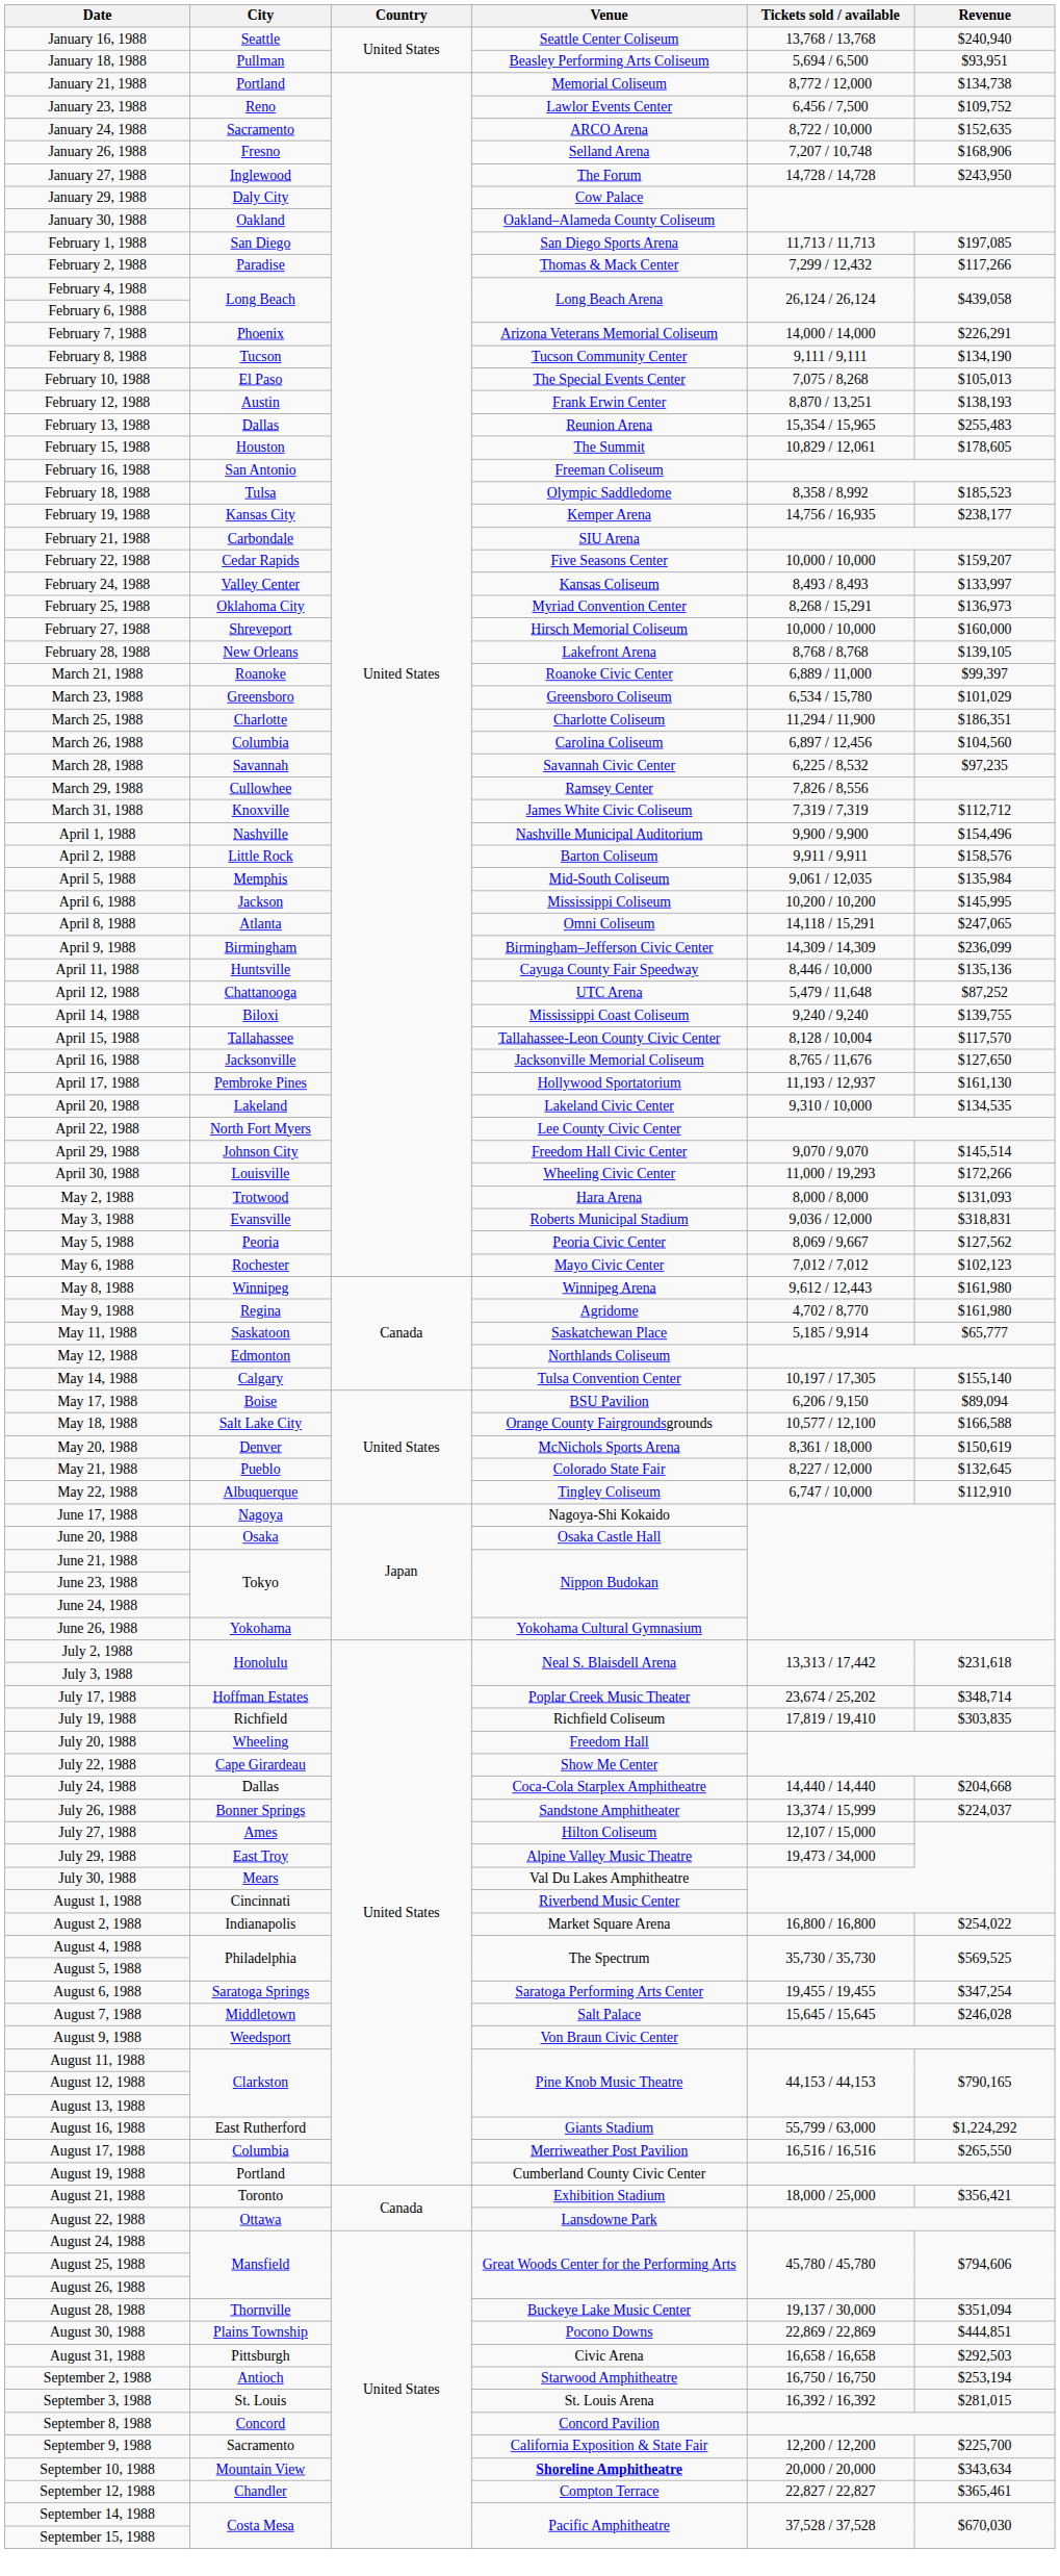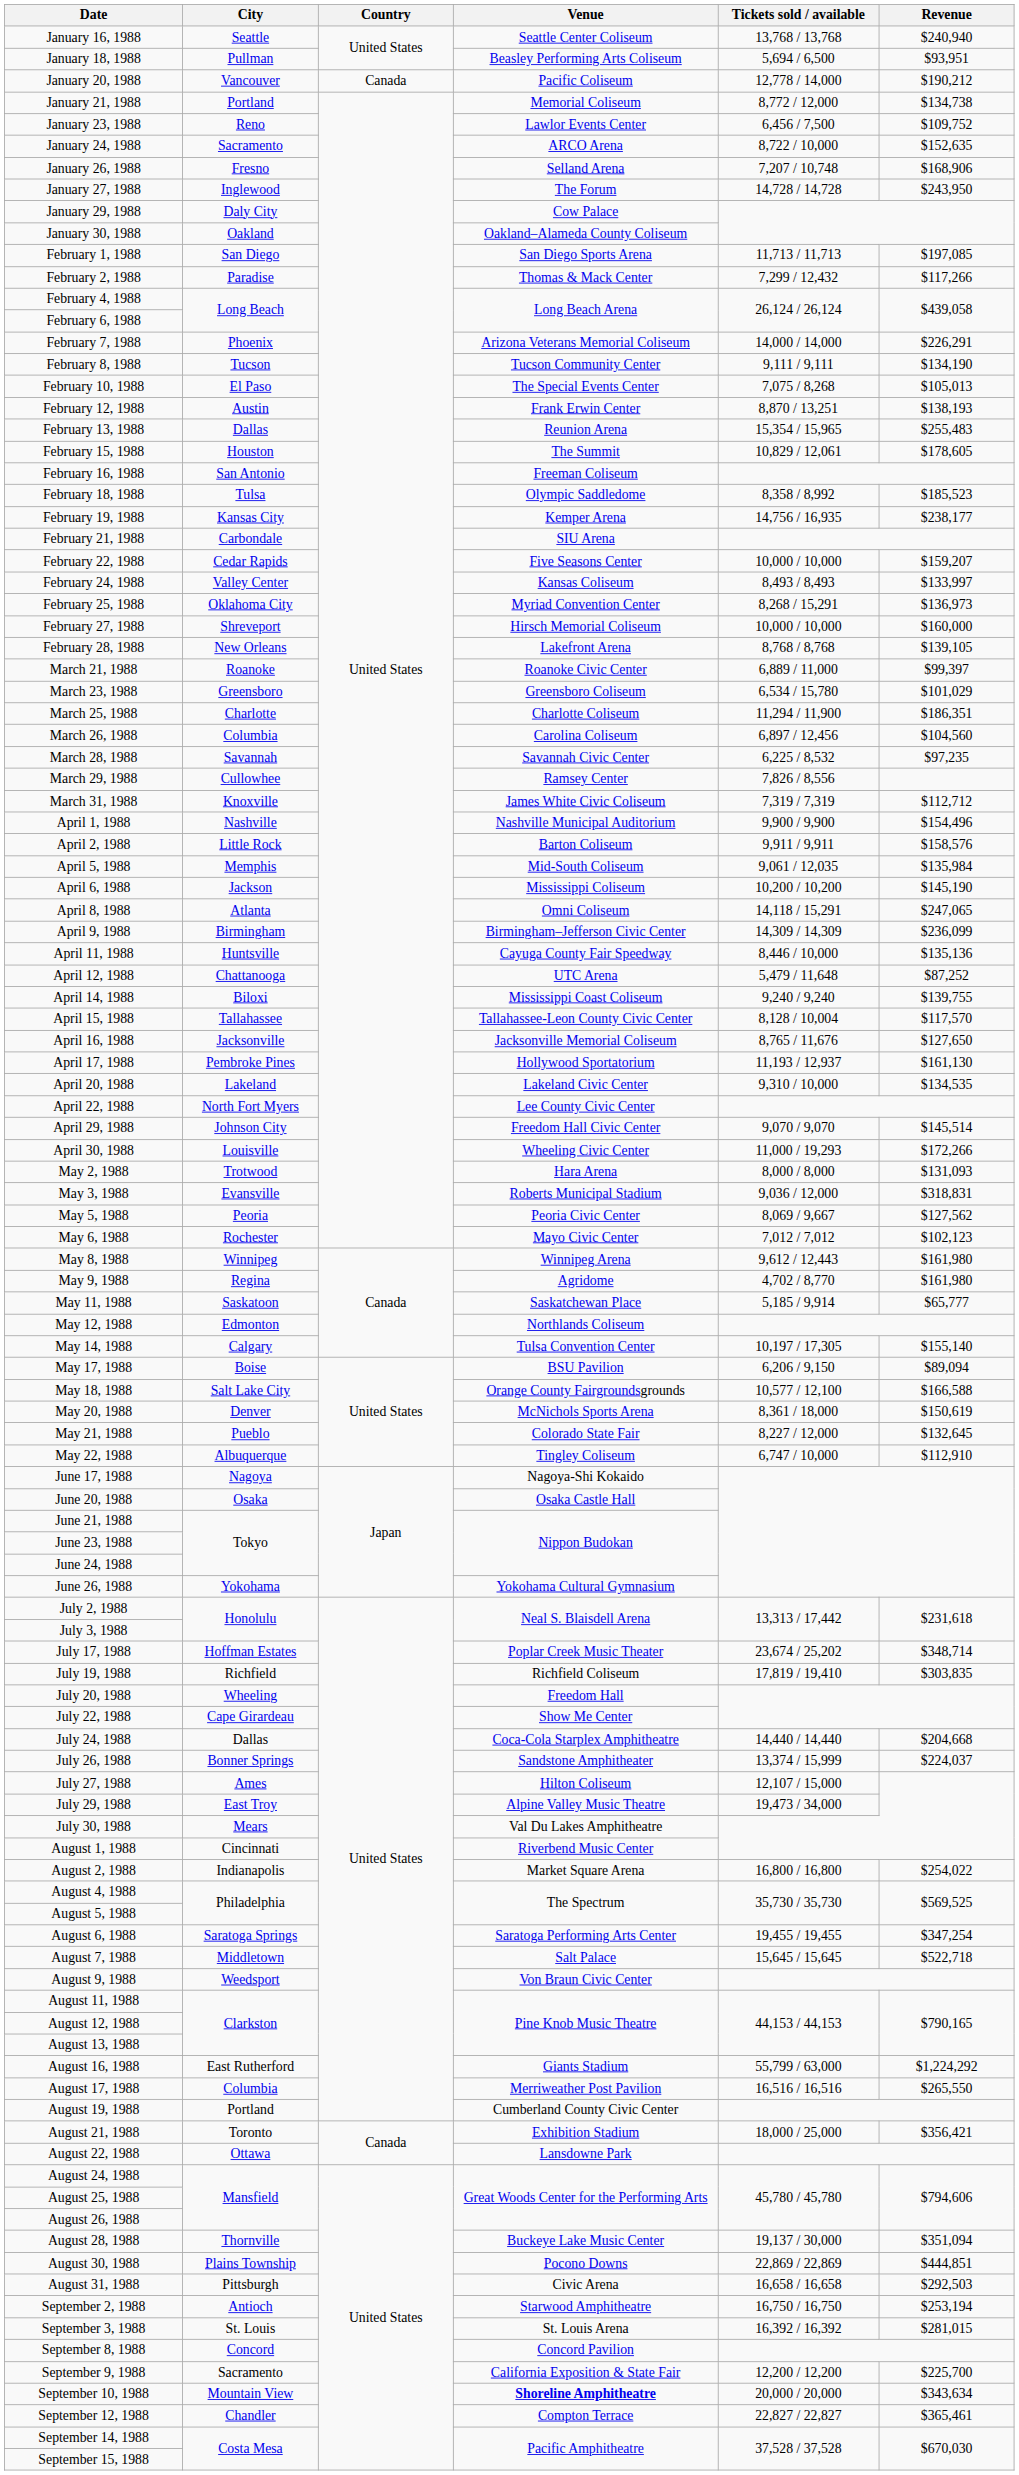+ row: January 20, 1988 | Vancouver | Canada | Pacific Coliseum | 12,778 / 14,000 | $190,212
April 6, 1988 | Revenue: $145,995 -> $145,190
August 7, 1988 | Revenue: $246,028 -> $522,718
